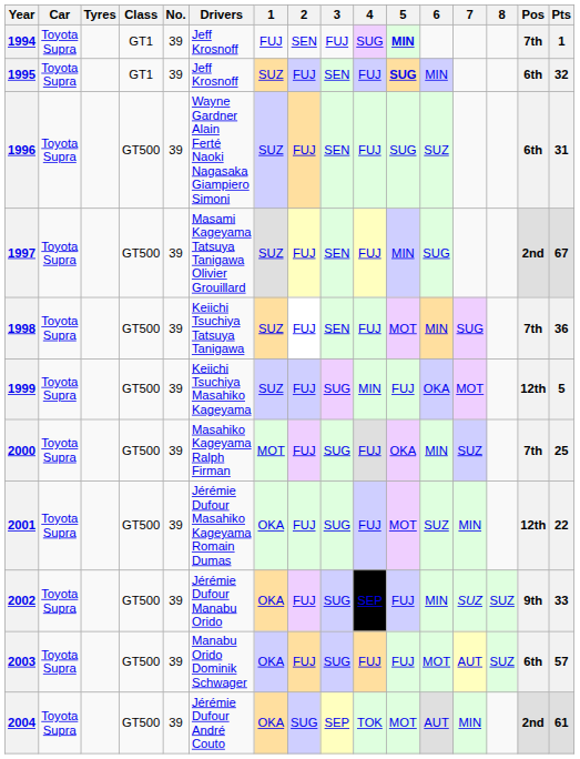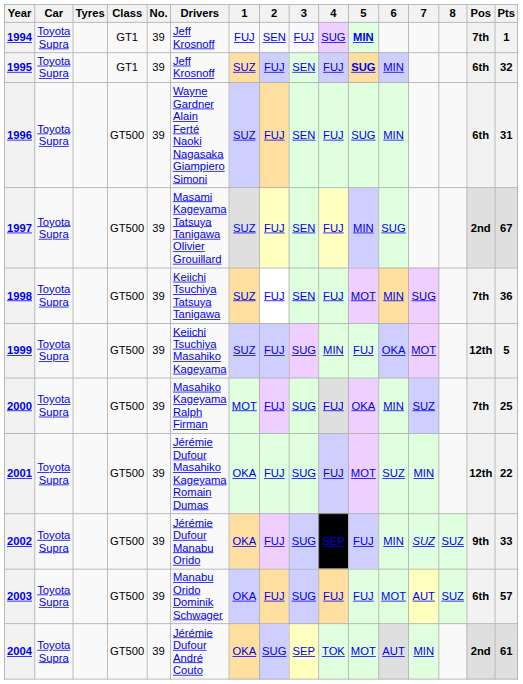1996 | 6: SUZ -> MIN
